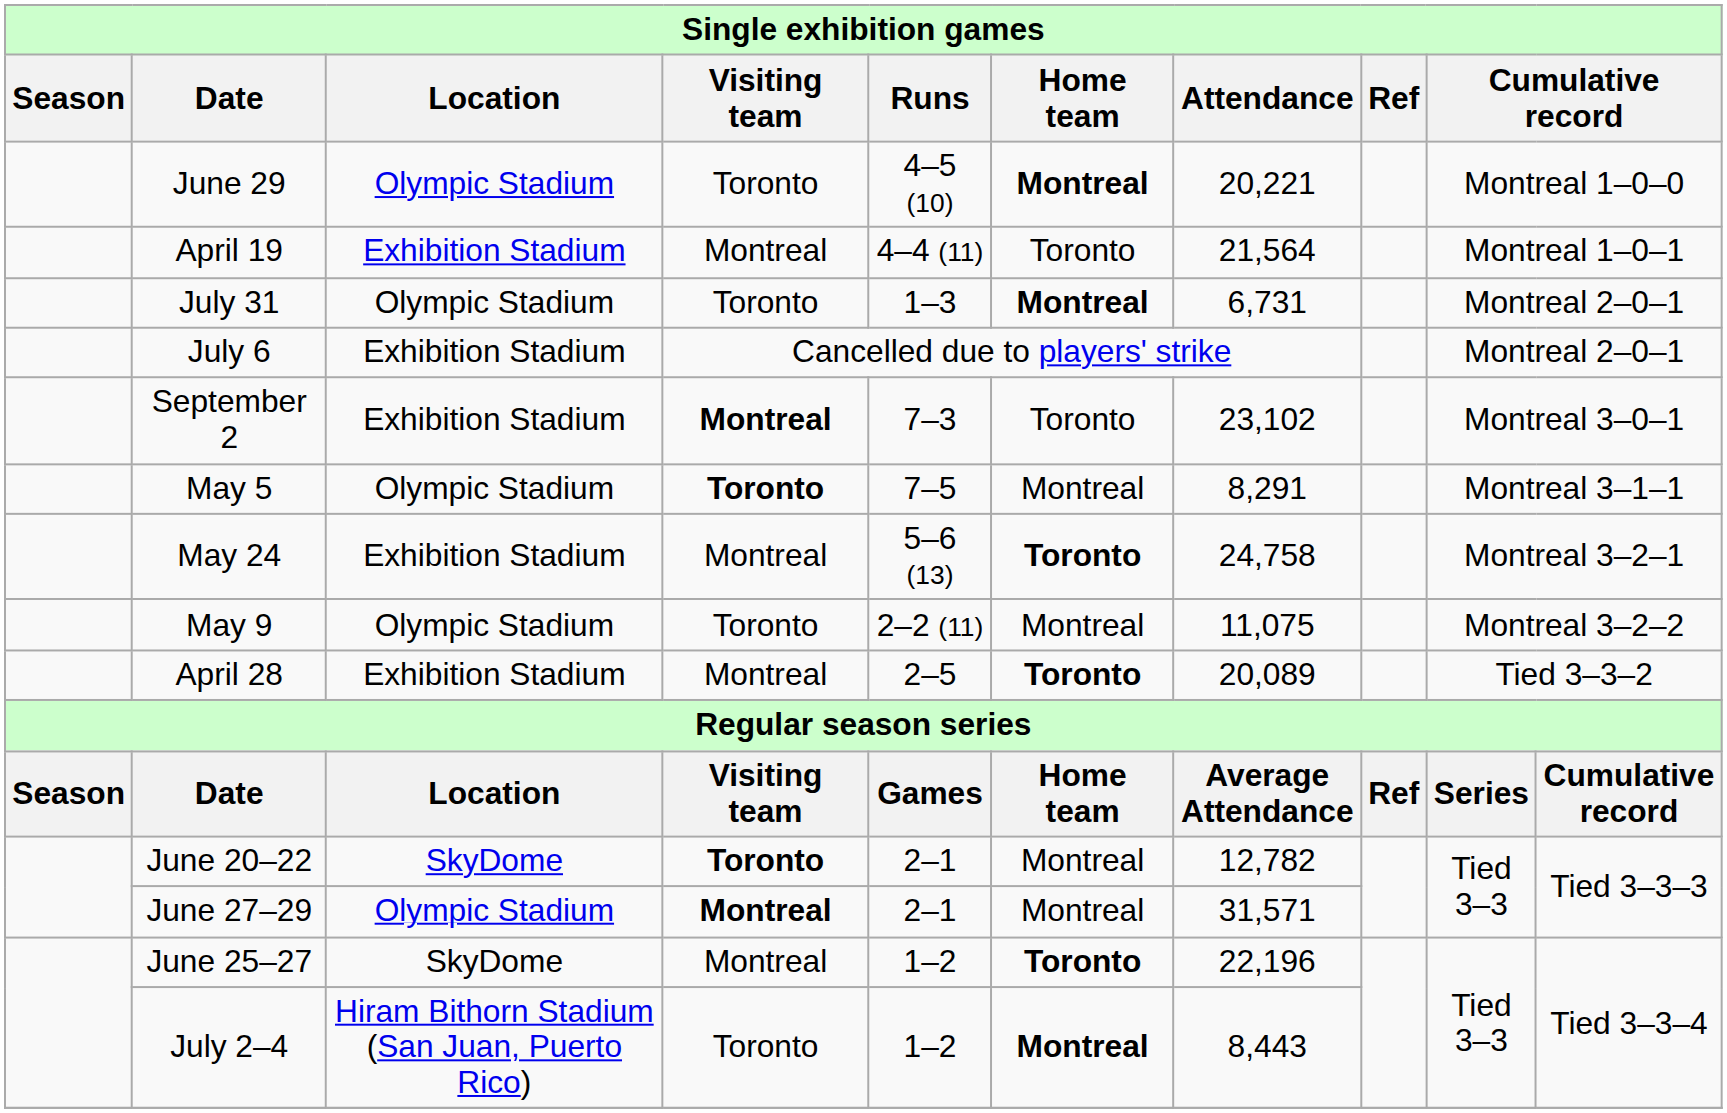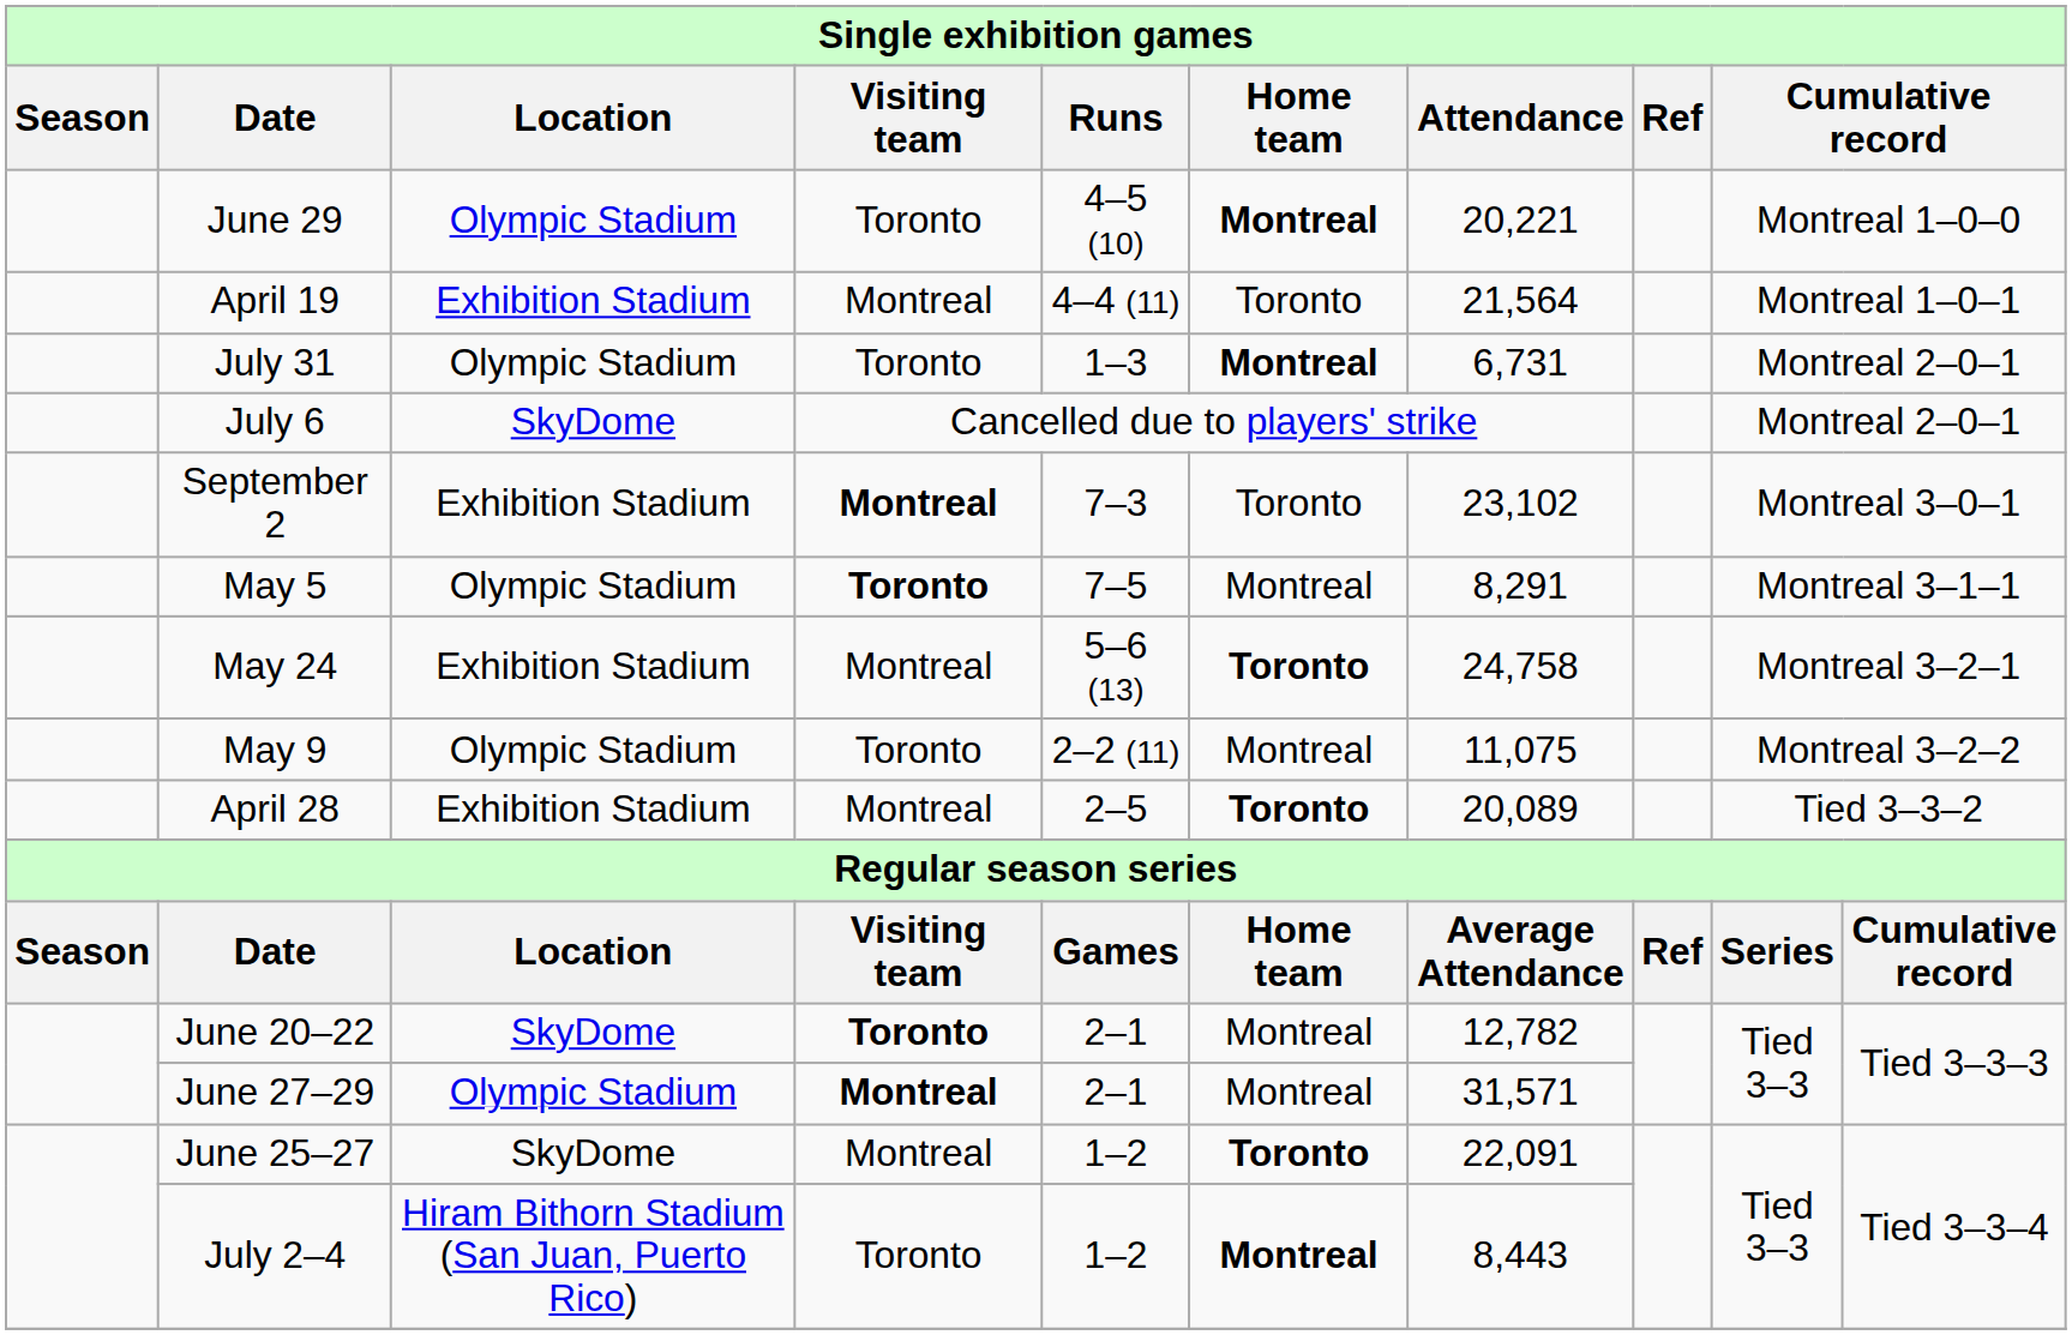July 6 | Location: Exhibition Stadium -> SkyDome
June 25–27 | Attendance: 22,196 -> 22,091
